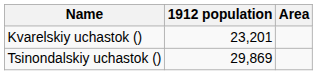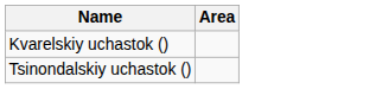- column: 1912 population | 23,201 | 29,869
